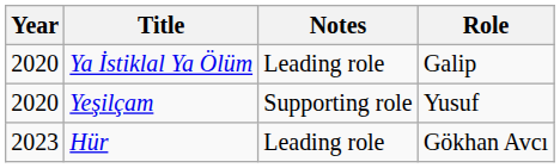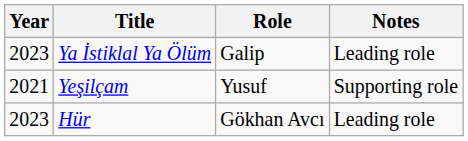columns swapped: Role <-> Notes
Ya İstiklal Ya Ölüm | Year: 2020 -> 2023
Yeşilçam | Year: 2020 -> 2021
